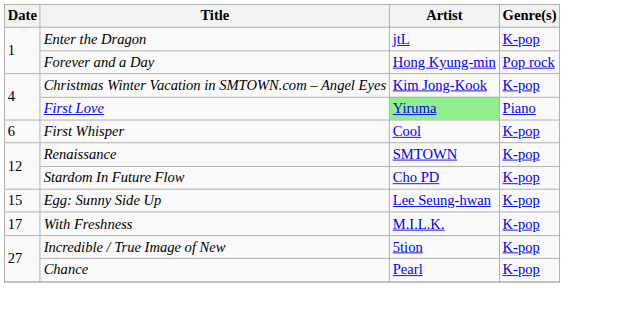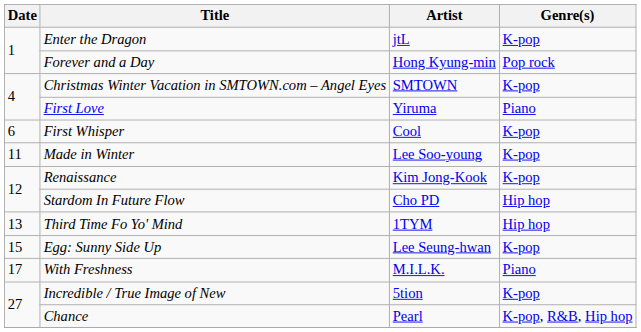Christmas Winter Vacation in SMTOWN.com – Angel Eyes | Artist: Kim Jong-Kook -> SMTOWN
First Love | Artist: lightgreen background -> no background
+ row: 11 | Made in Winter | Lee Soo-young | K-pop
Renaissance | Artist: SMTOWN -> Kim Jong-Kook
Stardom In Future Flow | Genre(s): K-pop -> Hip hop
+ row: 13 | Third Time Fo Yo' Mind | 1TYM | Hip hop
With Freshness | Genre(s): K-pop -> Piano
Chance | Genre(s): K-pop -> K-pop, R&B, Hip hop
